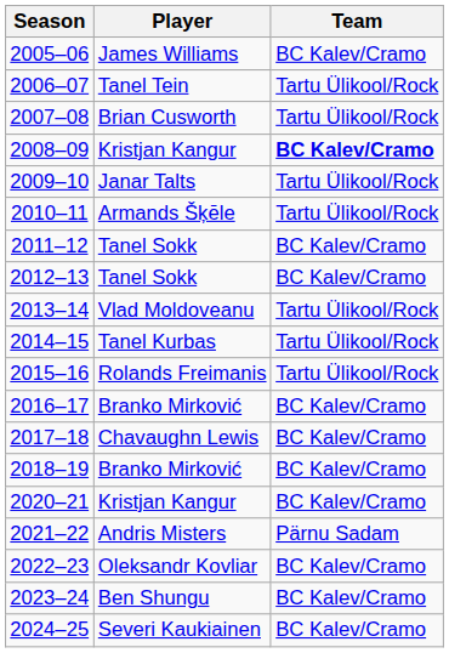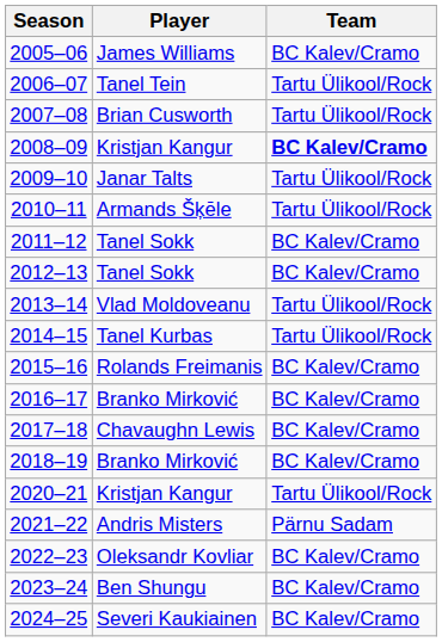2015–16 | Team: Tartu Ülikool/Rock -> BC Kalev/Cramo
2020–21 | Team: BC Kalev/Cramo -> Tartu Ülikool/Rock
